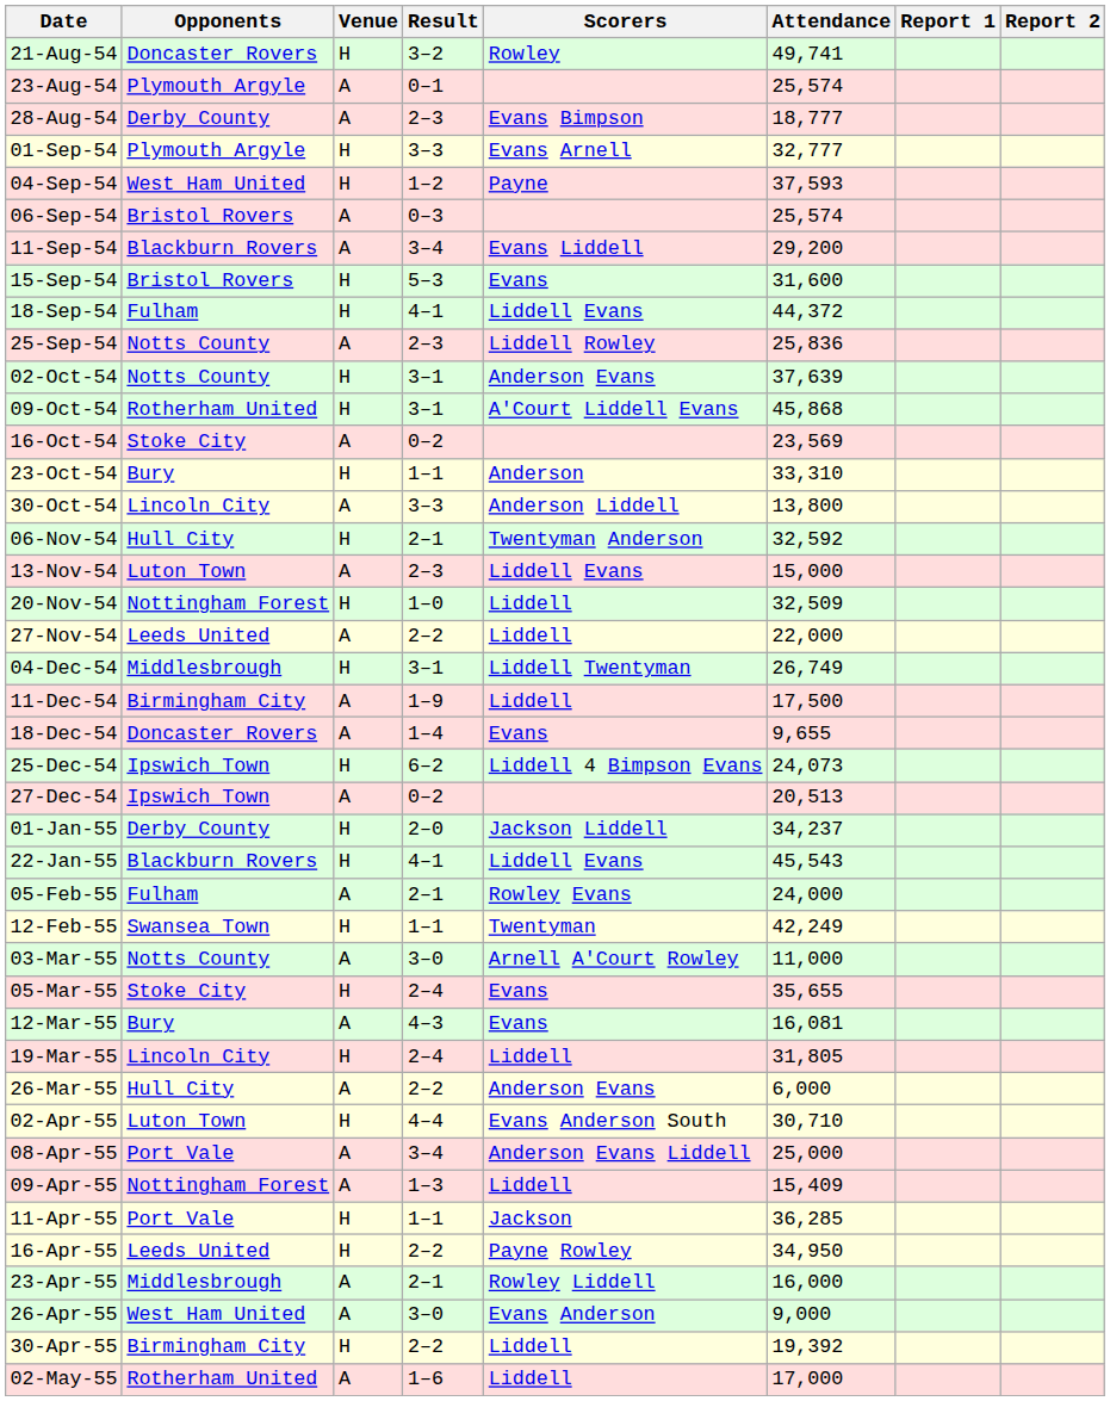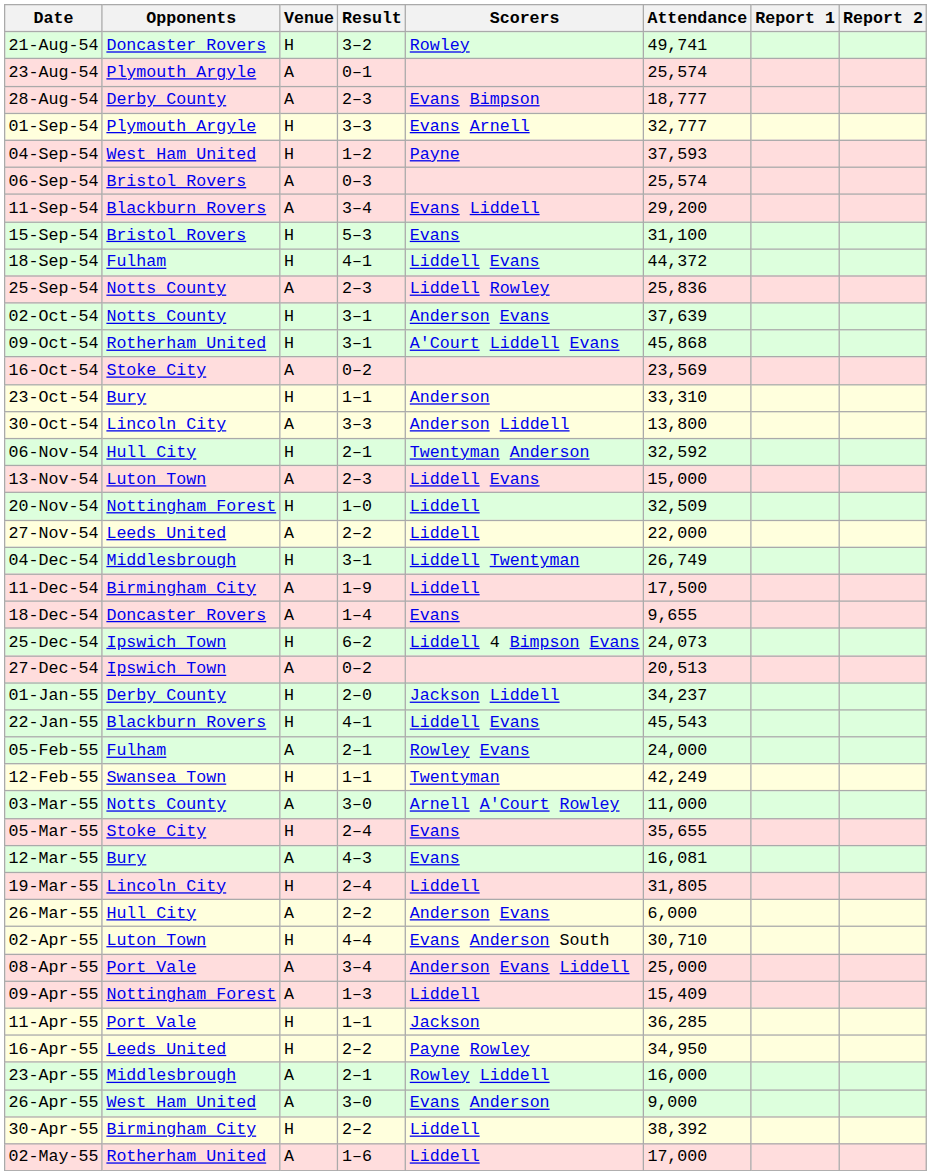15-Sep-54 | Attendance: 31,600 -> 31,100
30-Apr-55 | Attendance: 19,392 -> 38,392
